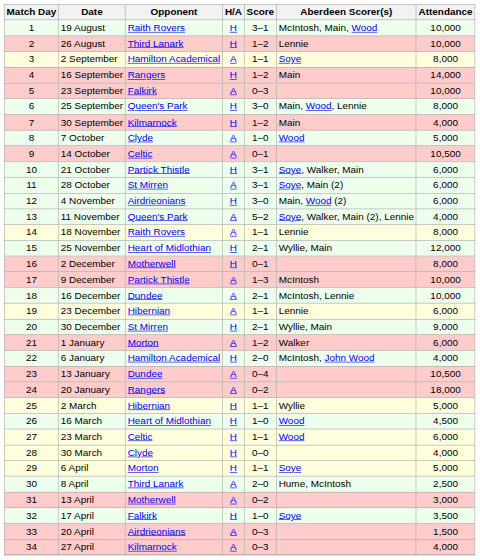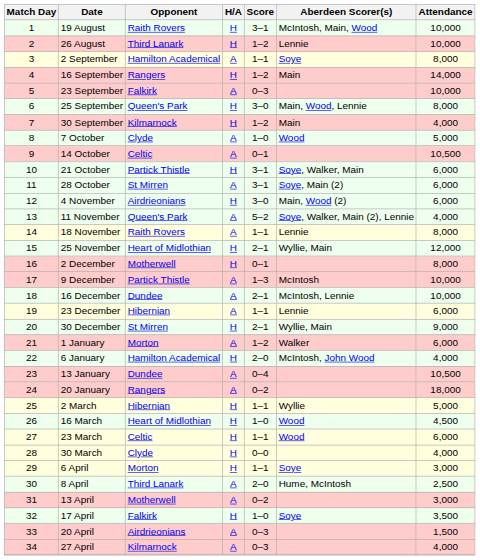6 April | Attendance: 5,000 -> 3,000
